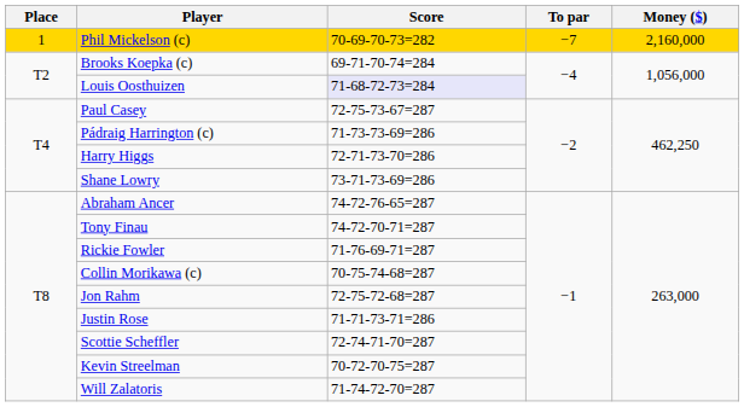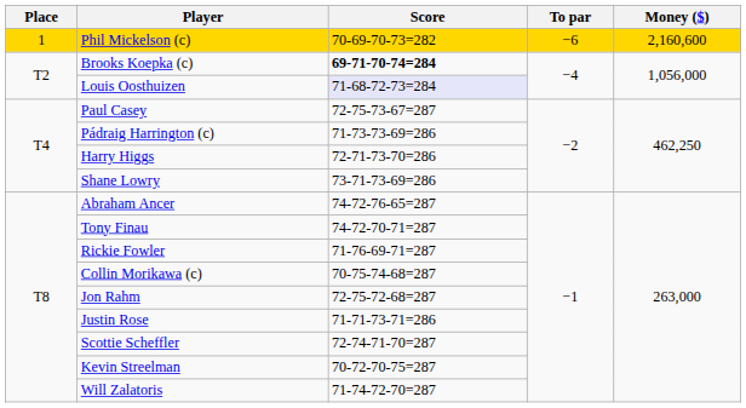Phil Mickelson (c) | To par: −7 -> −6
Phil Mickelson (c) | Money ($): 2,160,000 -> 2,160,600
Brooks Koepka (c) | Score: normal -> bold
